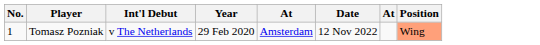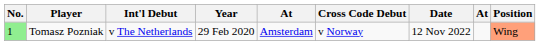+ column: Cross Code Debut | v Norway
Tomasz Pozniak | No.: no background -> lightgreen background
